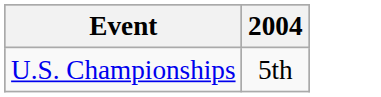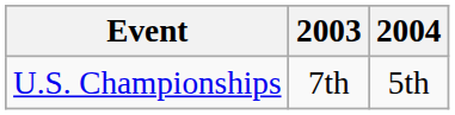+ column: 2003 | 7th
